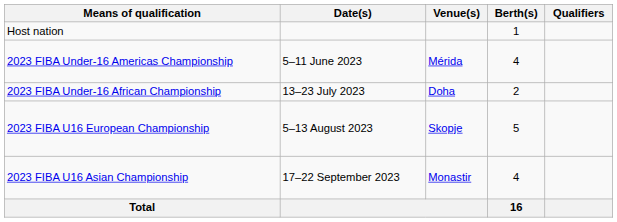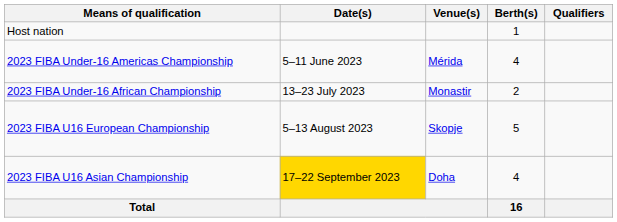2023 FIBA Under-16 African Championship | Venue(s): Doha -> Monastir
2023 FIBA U16 Asian Championship | Date(s): no background -> gold background
2023 FIBA U16 Asian Championship | Venue(s): Monastir -> Doha
